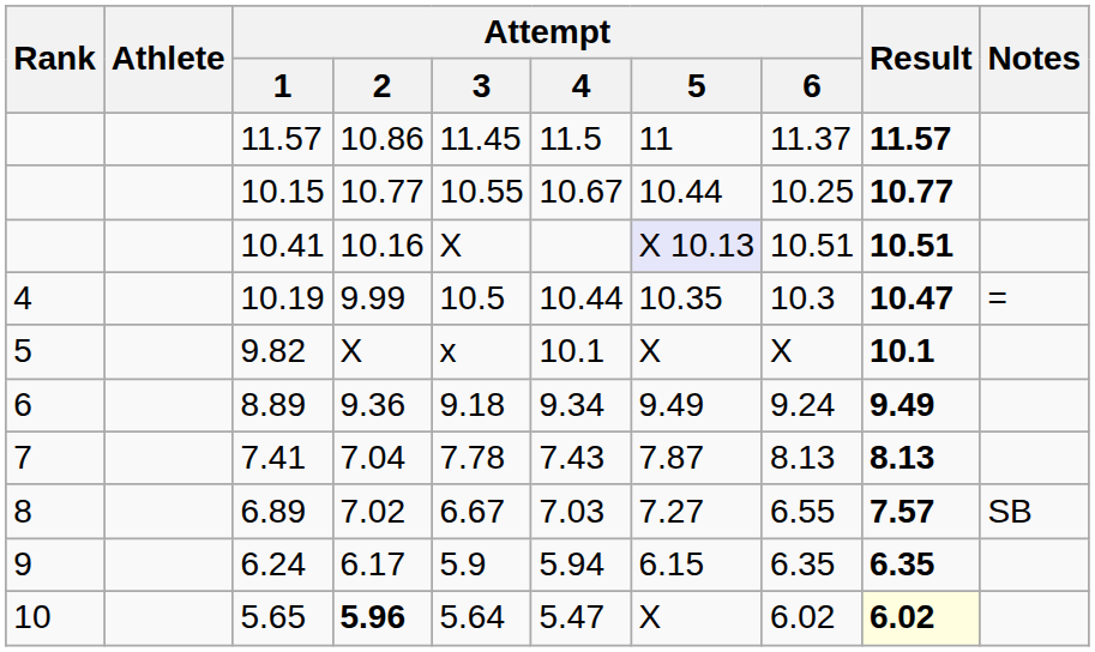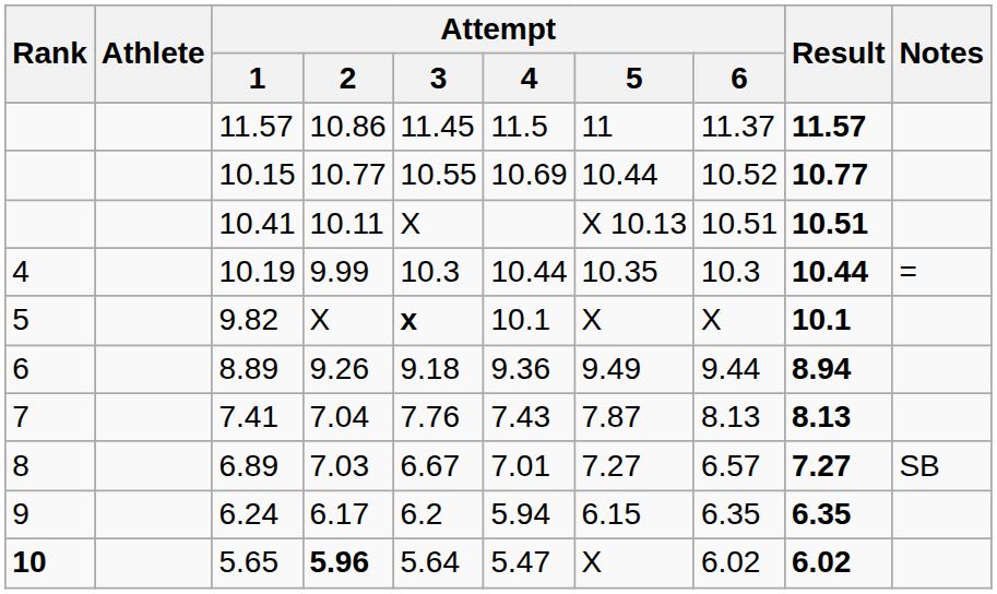10.15 | Attempt / 4: 10.67 -> 10.69
10.15 | Attempt / 6: 10.25 -> 10.52
10.41 | Attempt / 2: 10.16 -> 10.11
10.41 | Attempt / 5: lavender background -> no background
10.19 | Attempt / 3: 10.5 -> 10.3
10.19 | Result: 10.47 -> 10.44
9.82 | Attempt / 3: normal -> bold
8.89 | Attempt / 2: 9.36 -> 9.26
8.89 | Attempt / 4: 9.34 -> 9.36
8.89 | Attempt / 6: 9.24 -> 9.44
8.89 | Result: 9.49 -> 8.94
7.41 | Attempt / 3: 7.78 -> 7.76
6.89 | Attempt / 2: 7.02 -> 7.03
6.89 | Attempt / 4: 7.03 -> 7.01
6.89 | Attempt / 6: 6.55 -> 6.57
6.89 | Result: 7.57 -> 7.27
6.24 | Attempt / 3: 5.9 -> 6.2
5.65 | Rank: normal -> bold
5.65 | Result: lightyellow background -> no background
